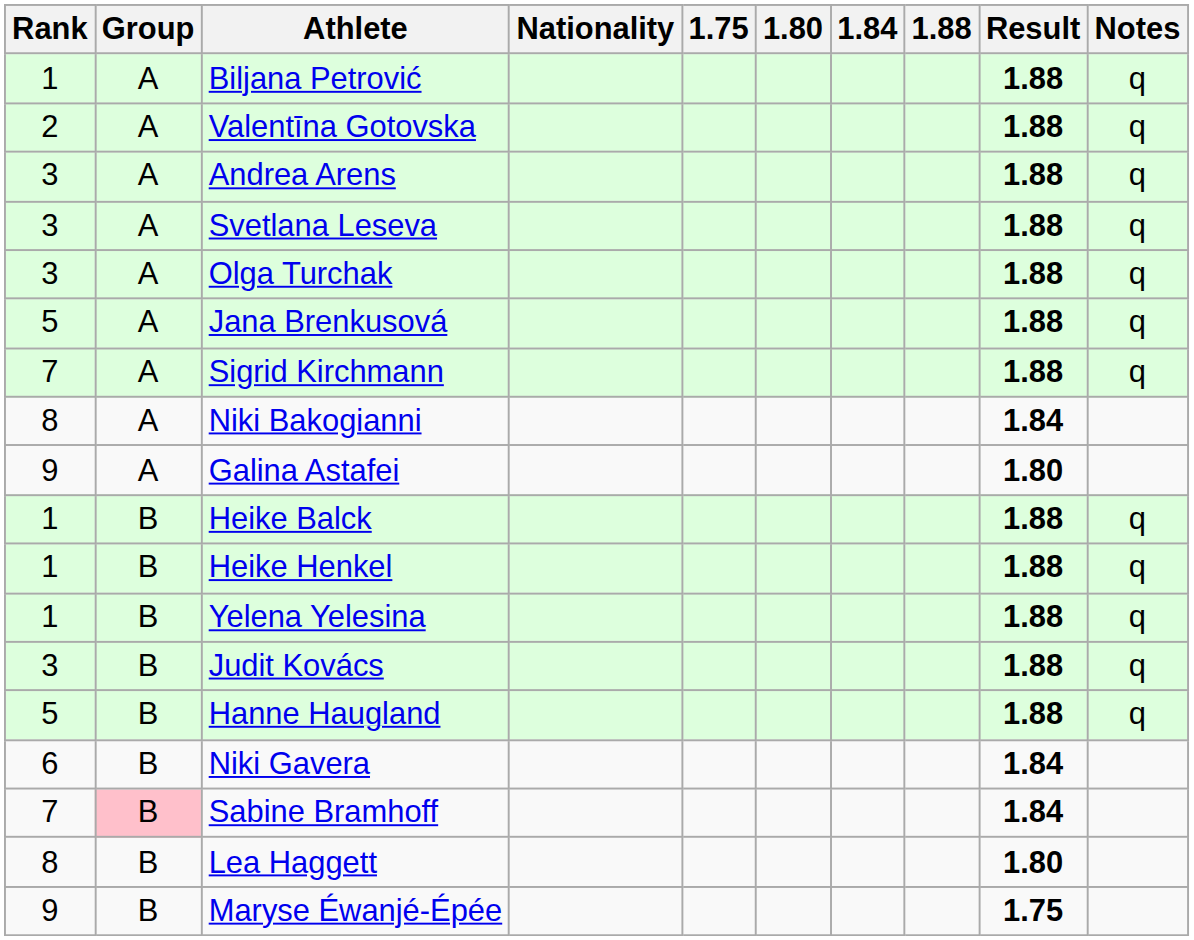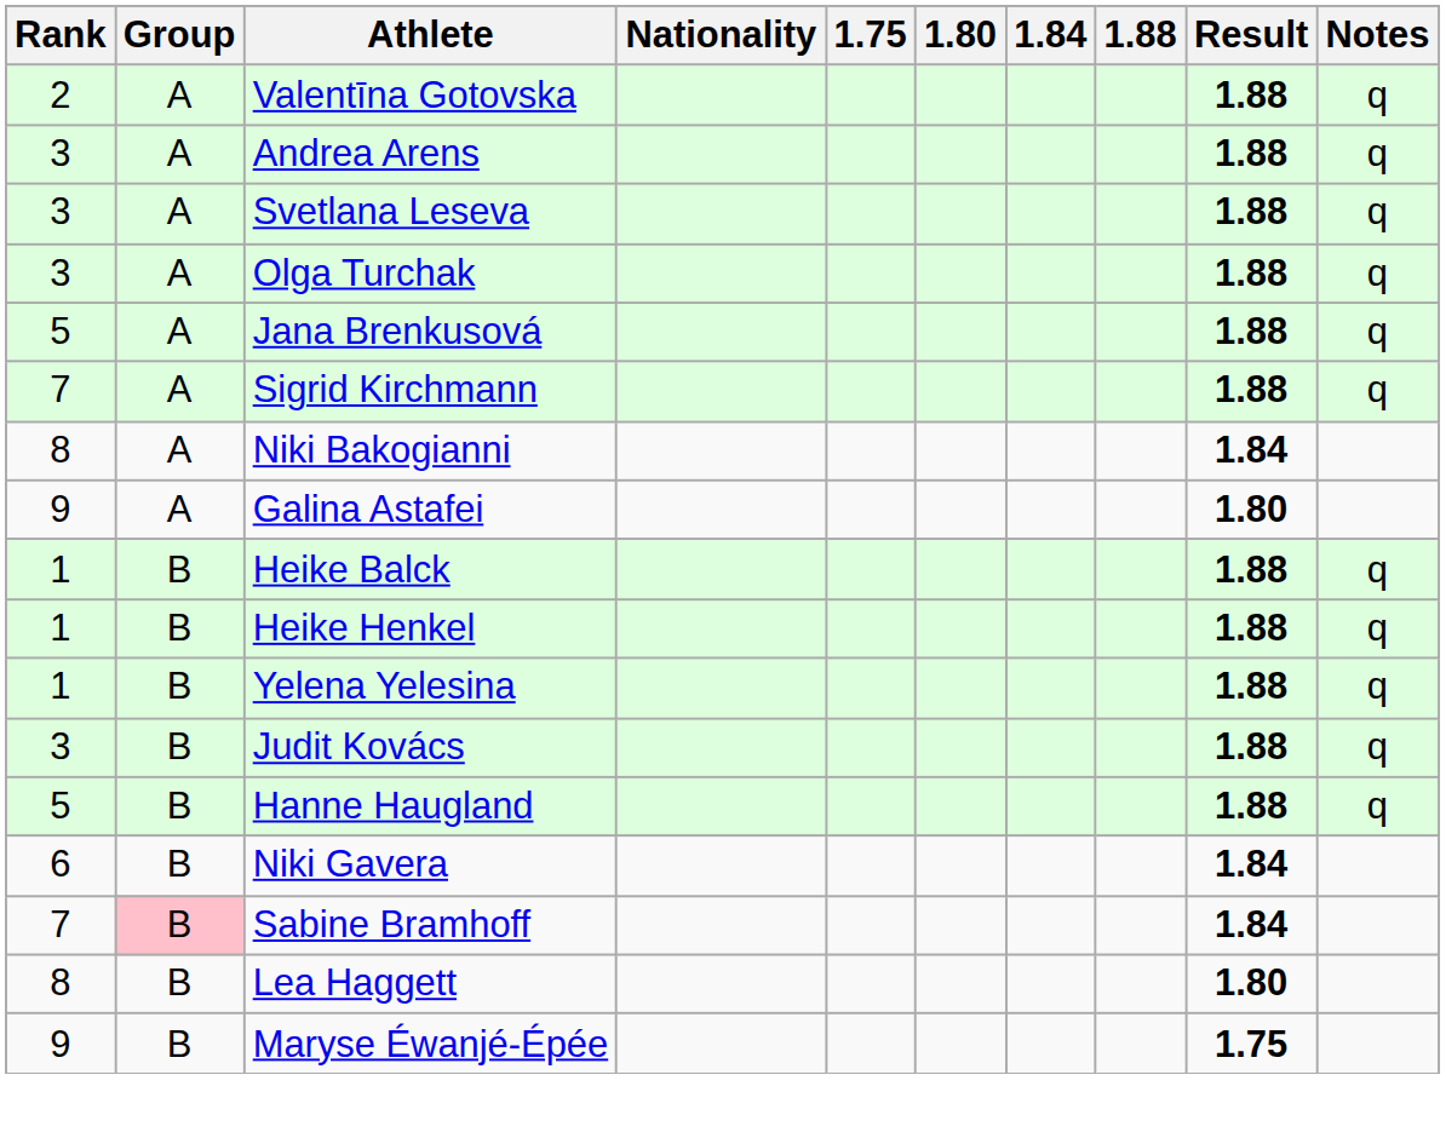- row: 1 | A | Biljana Petrović | 1.88 | q
